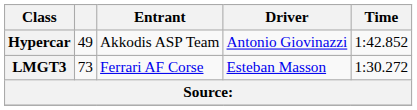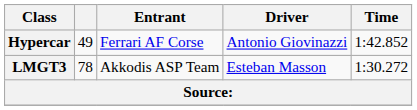Hypercar | Entrant: Akkodis ASP Team -> Ferrari AF Corse
LMGT3 | column 2: 73 -> 78
LMGT3 | Entrant: Ferrari AF Corse -> Akkodis ASP Team
